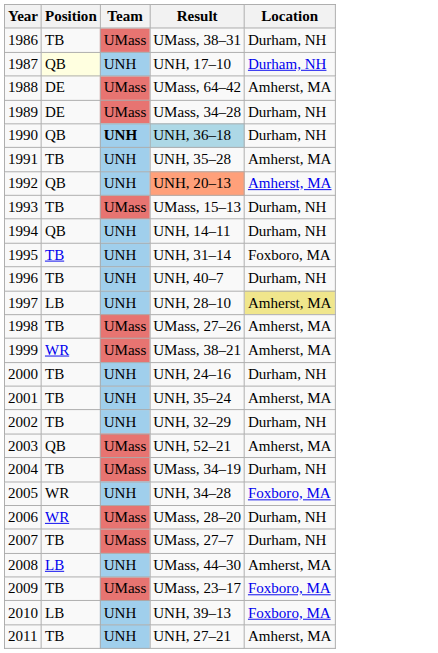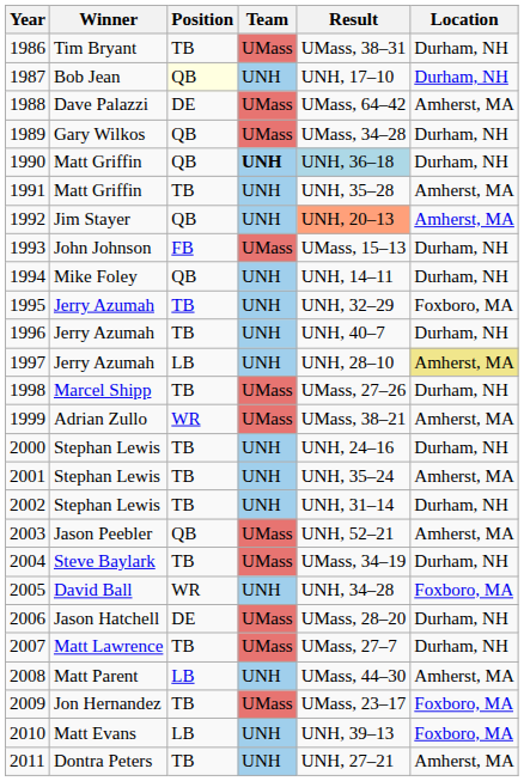+ column: Winner | Tim Bryant | Bob Jean | Dave Palazzi | Gary Wilkos | Matt Griffin | Matt Griffin | Jim Stayer | John Johnson | Mike Foley | Jerry Azumah | Jerry Azumah | Jerry Azumah | Marcel Shipp | Adrian Zullo | Stephan Lewis | Stephan Lewis | Stephan Lewis | Jason Peebler | Steve Baylark | David Ball | Jason Hatchell | Matt Lawrence | Matt Parent | Jon Hernandez | Matt Evans | Dontra Peters
1989 | Position: DE -> QB
1993 | Position: TB -> FB
1995 | Result: UNH, 31–14 -> UNH, 32–29
1998 | Location: Amherst, MA -> Durham, NH
2002 | Result: UNH, 32–29 -> UNH, 31–14
2006 | Position: WR -> DE
